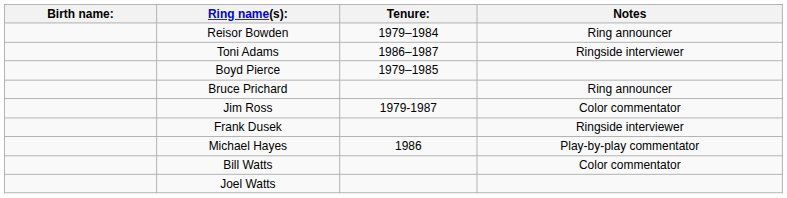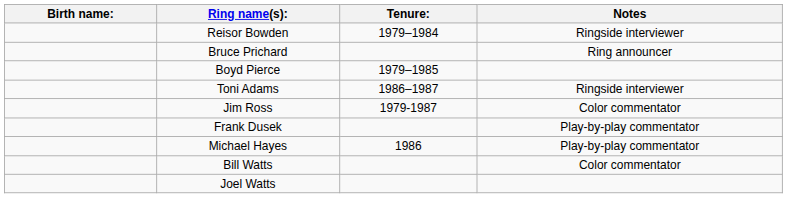Reisor Bowden | Notes: Ring announcer -> Ringside interviewer
rows swapped: Toni Adams <-> Bruce Prichard
Frank Dusek | Notes: Ringside interviewer -> Play-by-play commentator
